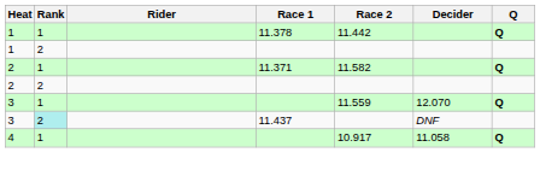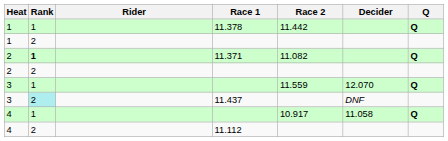11.371 | Rank: normal -> bold
11.371 | Race 2: 11.582 -> 11.082
+ row: 4 | 2 | 11.112
